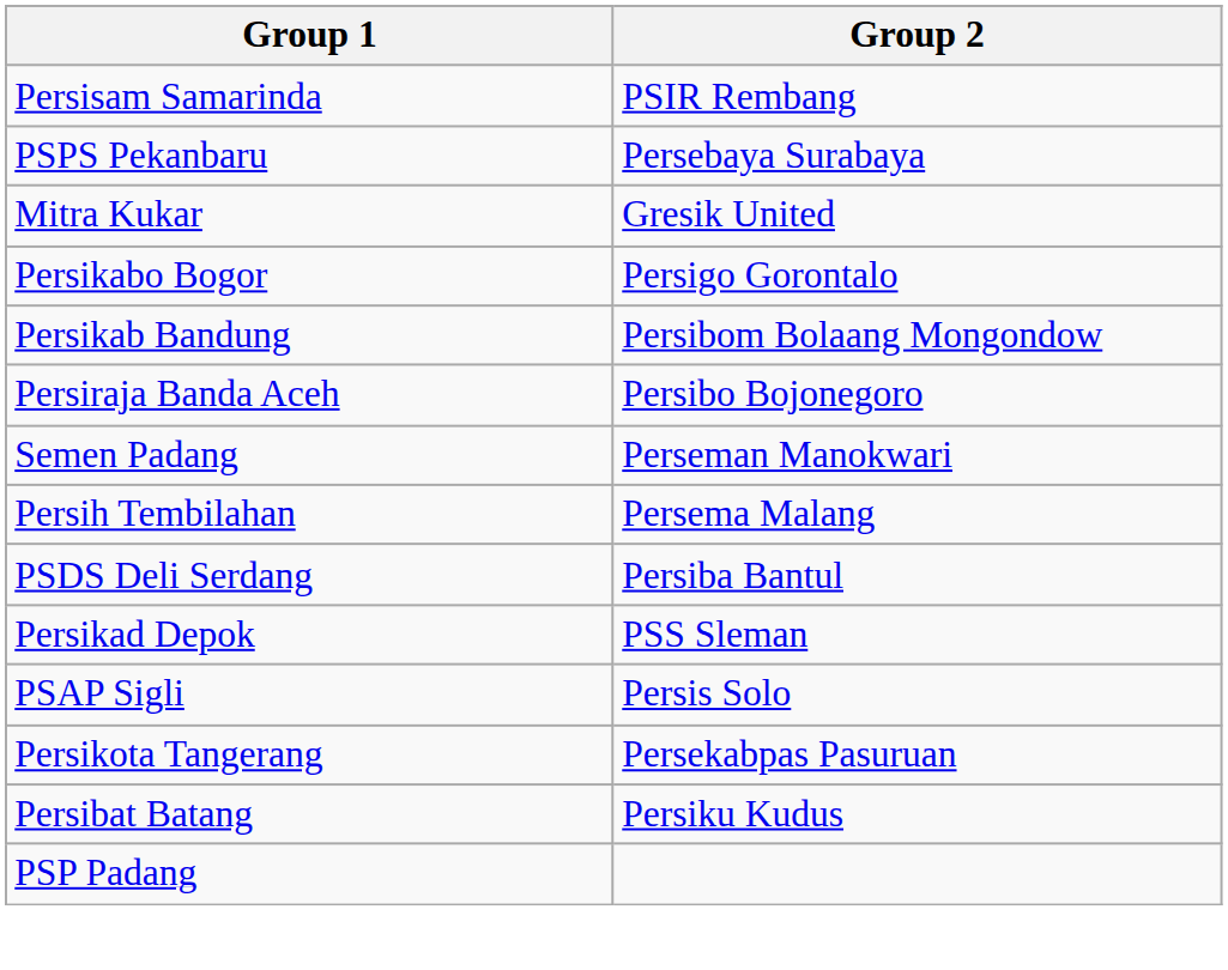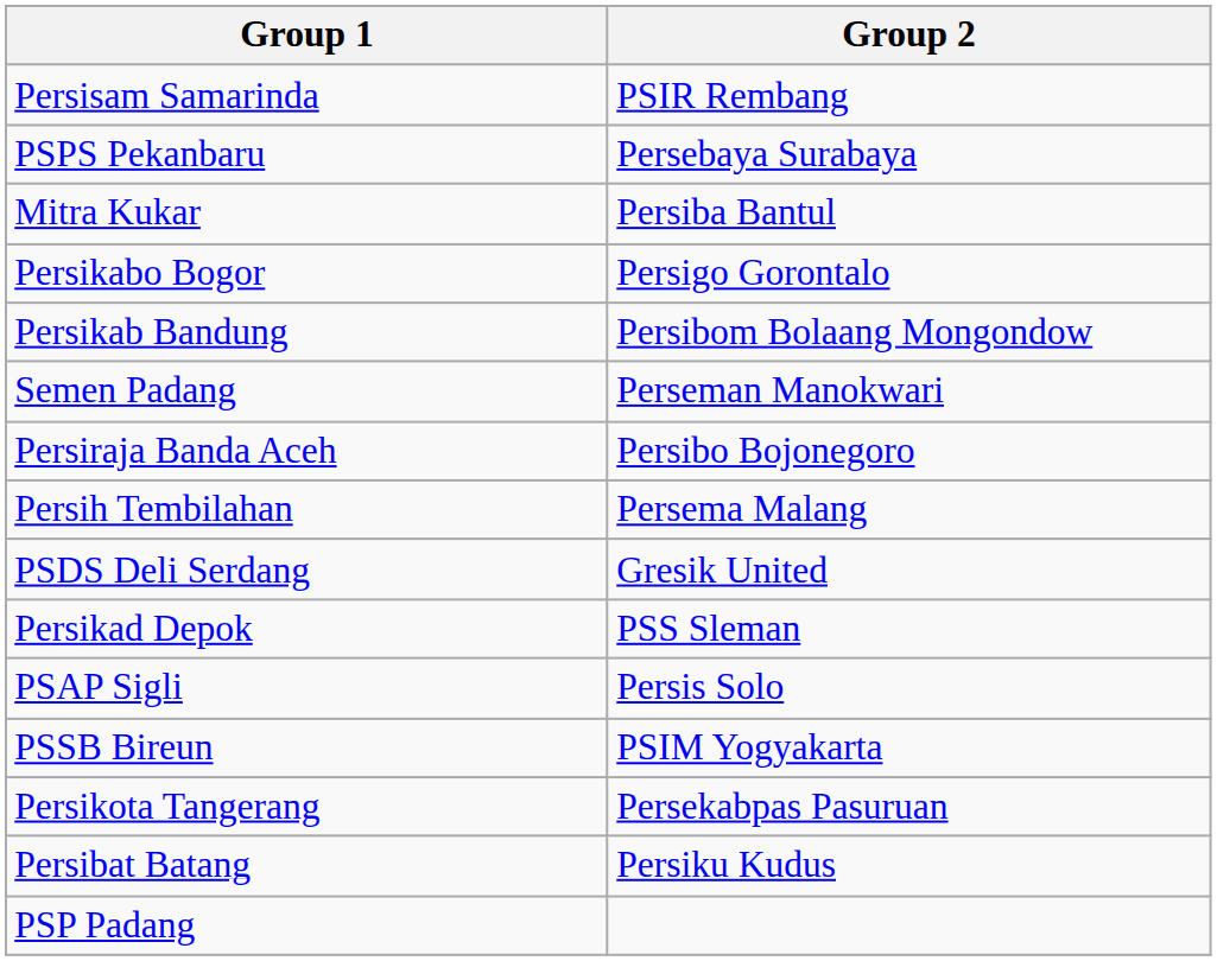Mitra Kukar | Group 2: Gresik United -> Persiba Bantul
rows swapped: Persiraja Banda Aceh <-> Semen Padang
PSDS Deli Serdang | Group 2: Persiba Bantul -> Gresik United
+ row: PSSB Bireun | PSIM Yogyakarta
